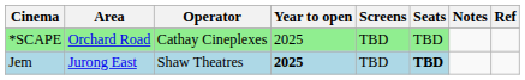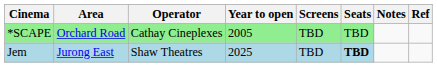*SCAPE | Year to open: 2025 -> 2005
Jem | Year to open: bold -> normal
